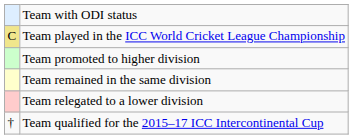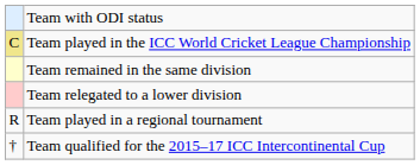- row: Team promoted to higher division
+ row: R | Team played in a regional tournament
